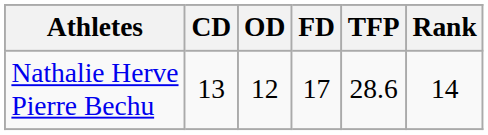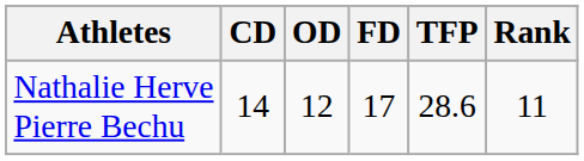Nathalie Herve Pierre Bechu | CD: 13 -> 14
Nathalie Herve Pierre Bechu | Rank: 14 -> 11
